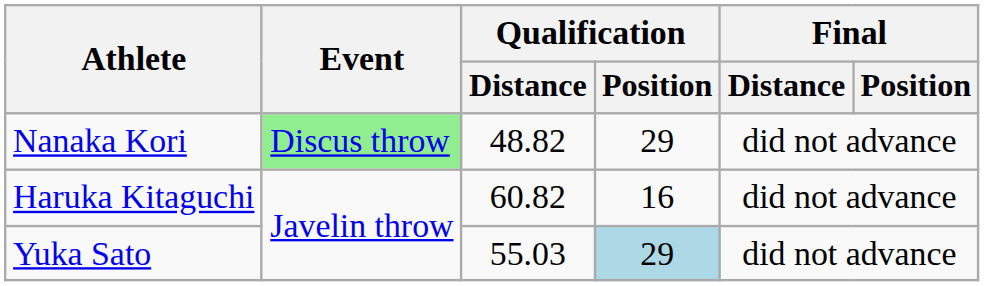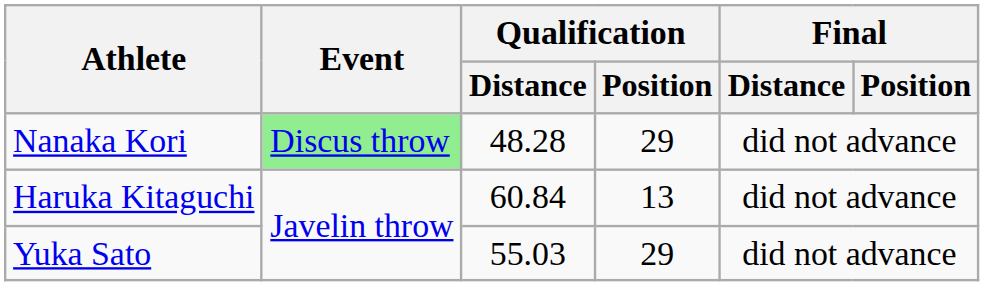Nanaka Kori | Qualification / Distance: 48.82 -> 48.28
Haruka Kitaguchi | Qualification / Distance: 60.82 -> 60.84
Haruka Kitaguchi | Qualification / Position: 16 -> 13
Yuka Sato | Qualification / Position: lightblue background -> no background
